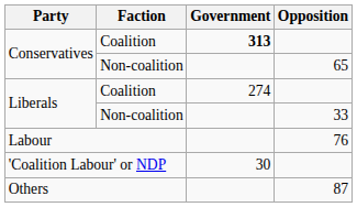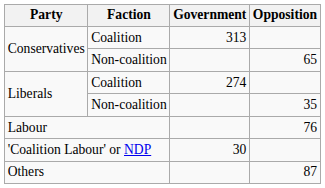Conservatives / Coalition | Government: bold -> normal
Liberals / Non-coalition | Opposition: 33 -> 35
